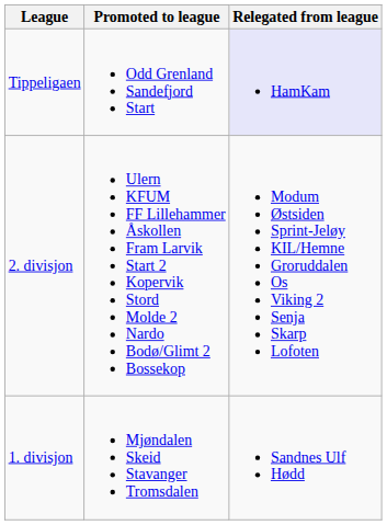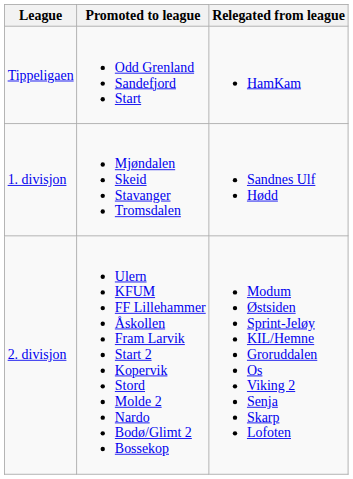Tippeligaen | Relegated from league: lavender background -> no background
rows swapped: 1. divisjon <-> 2. divisjon
